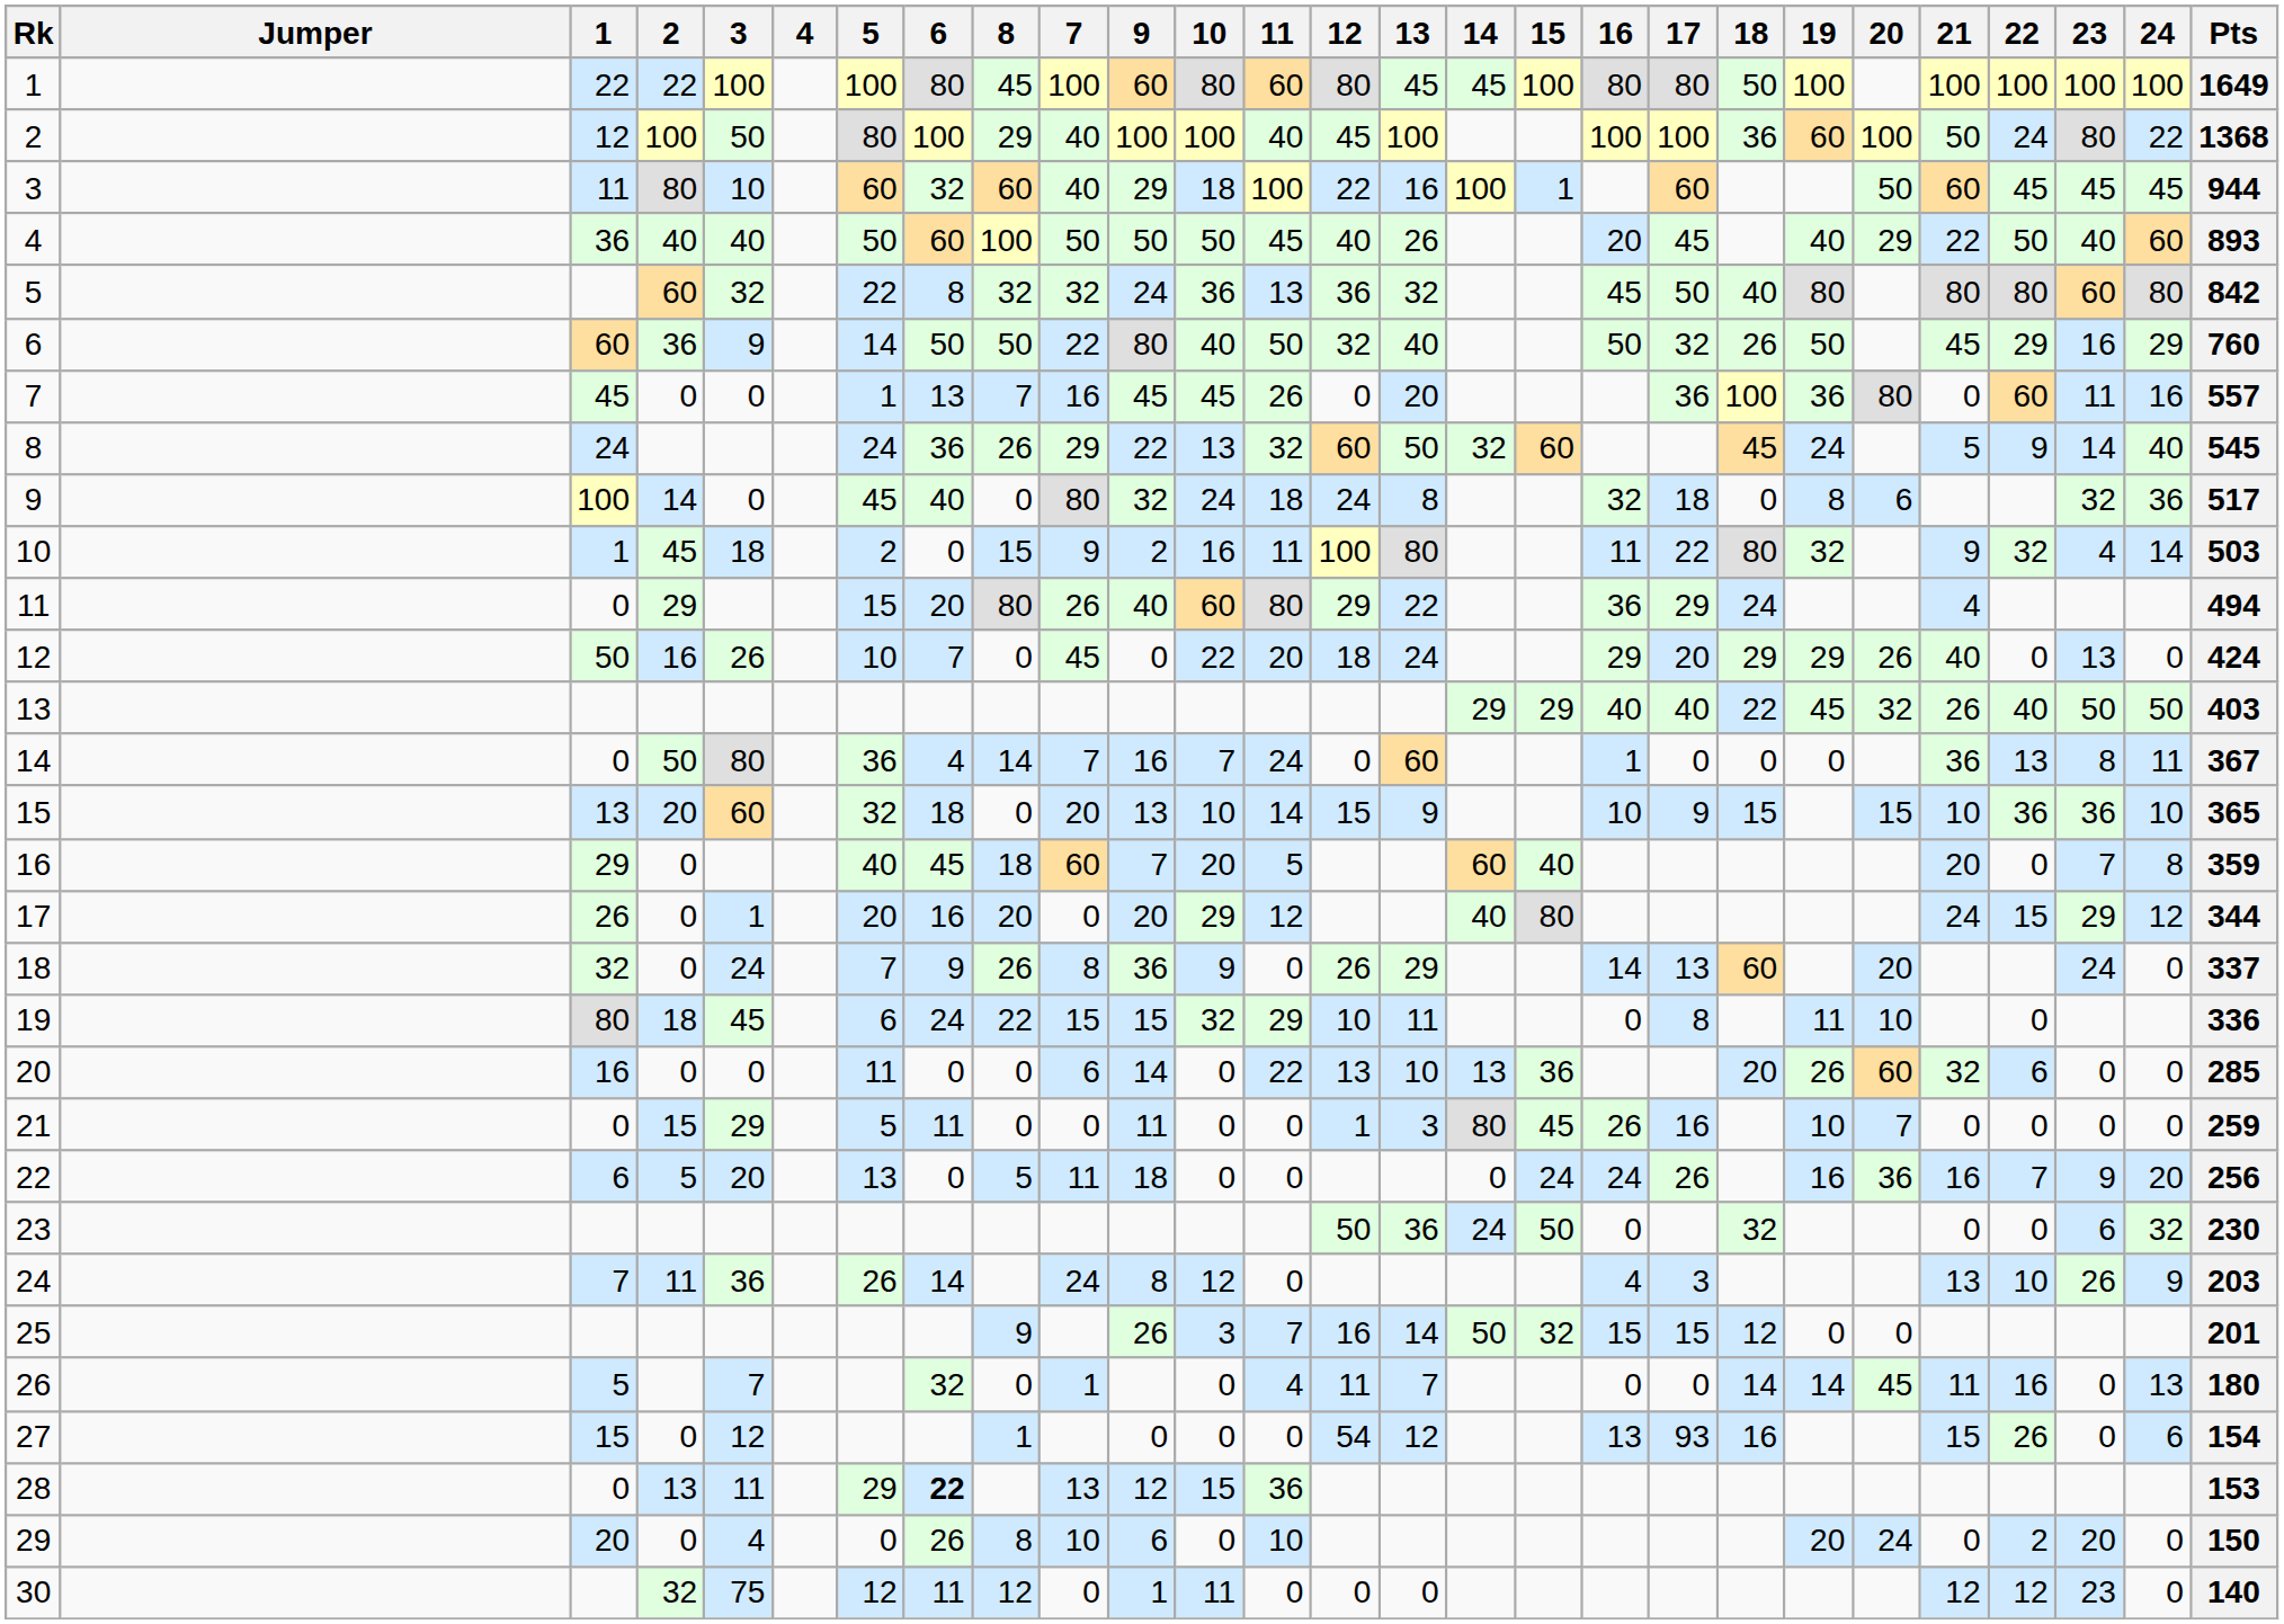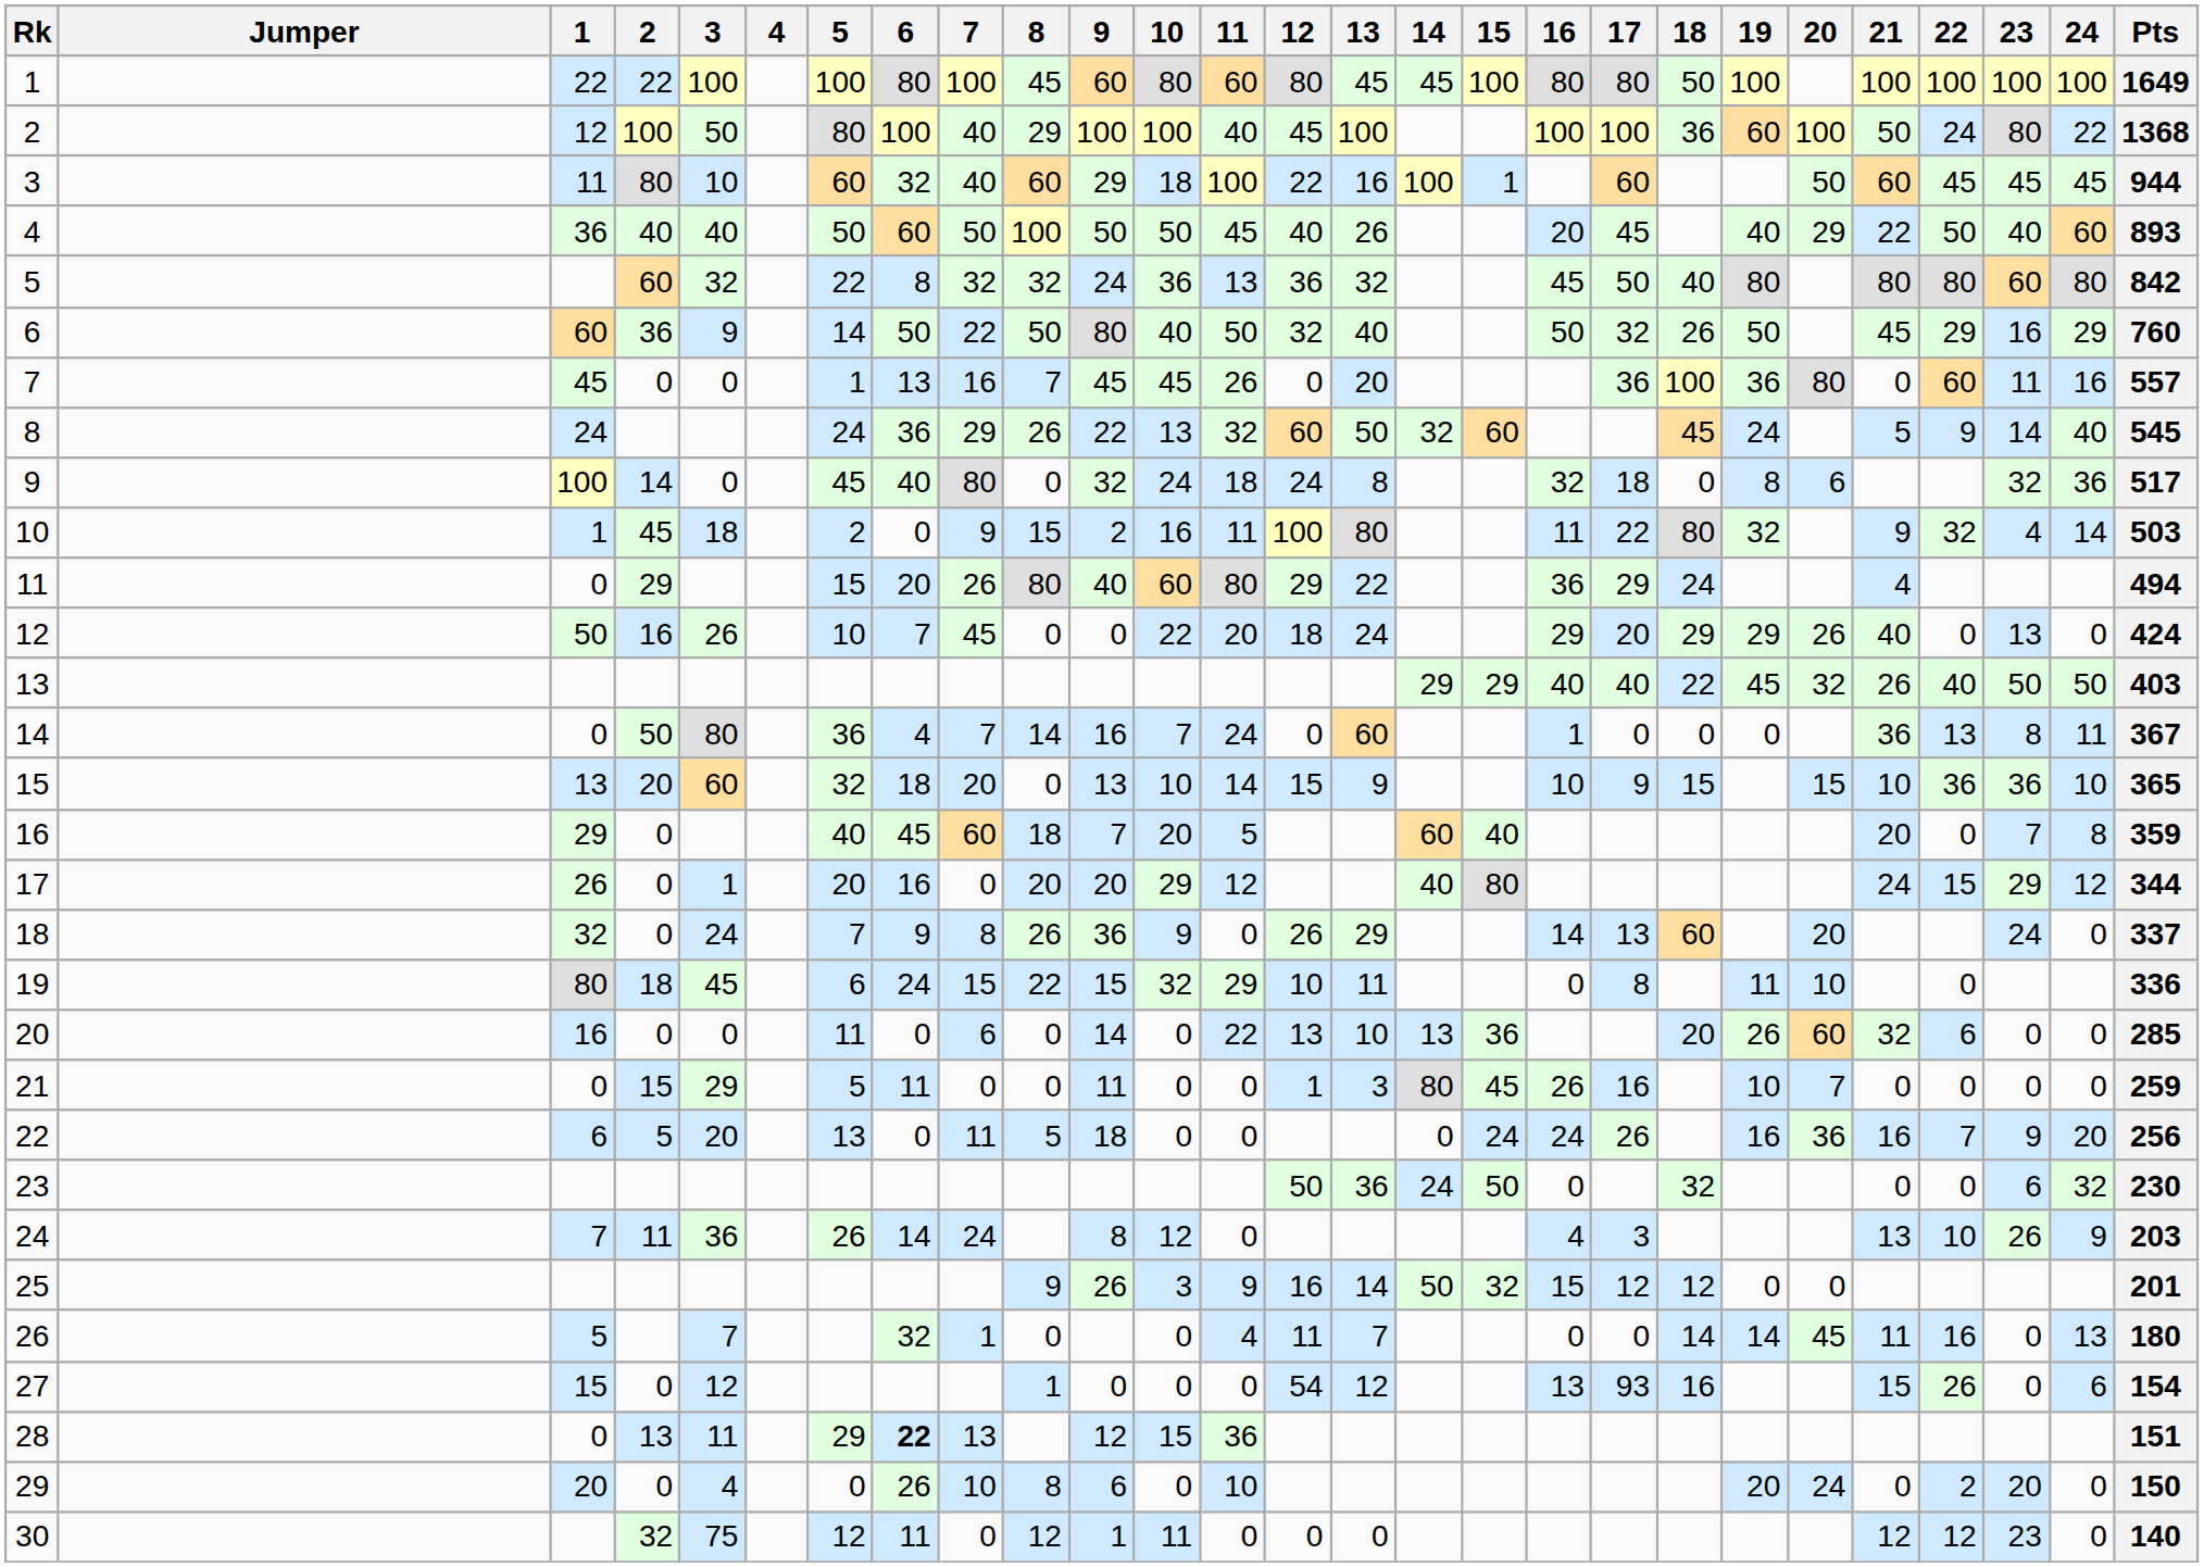columns swapped: 7 <-> 8
25 | 11: 7 -> 9
25 | 17: 15 -> 12
28 | Pts: 153 -> 151
